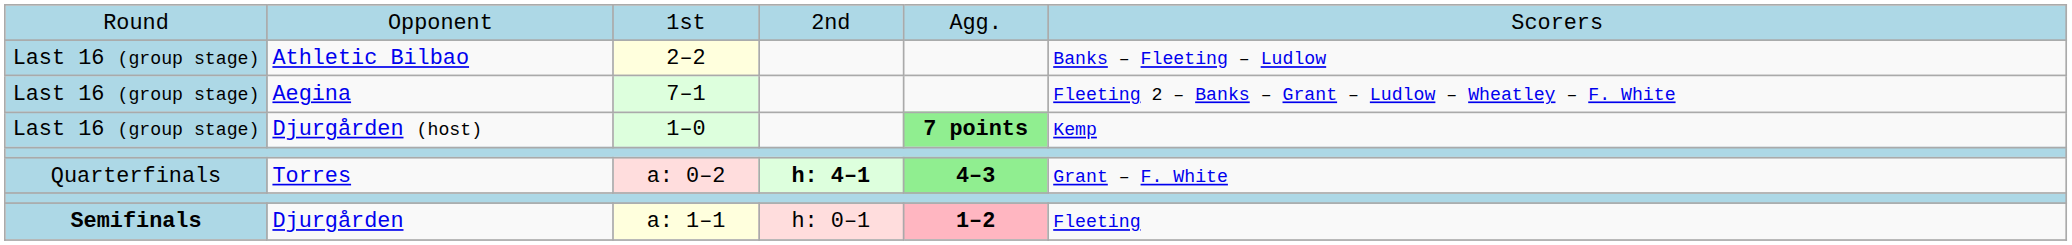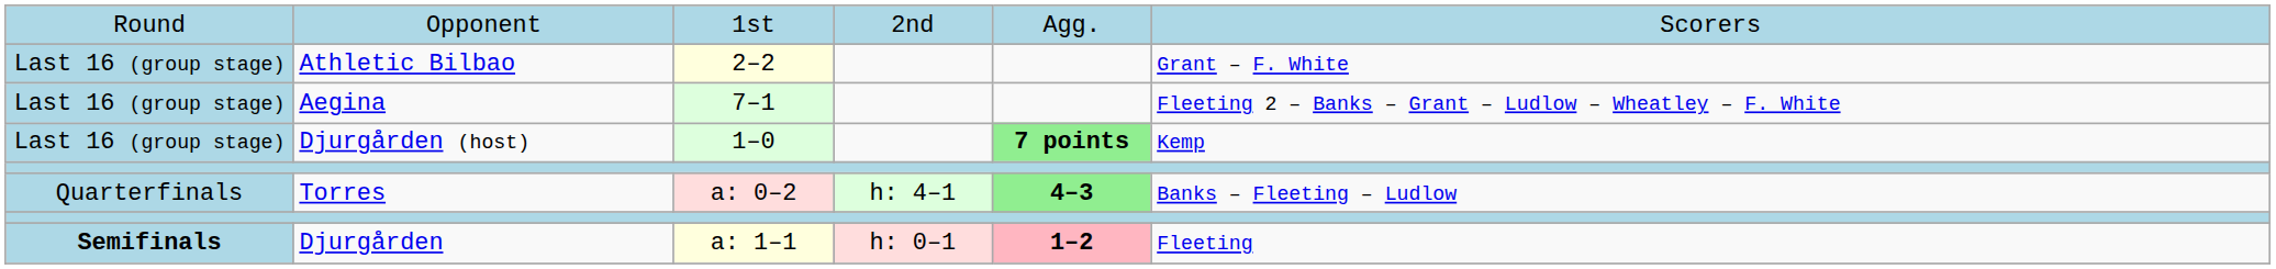Athletic Bilbao | column 6: Banks – Fleeting – Ludlow -> Grant – F. White
Torres | column 4: bold -> normal
Torres | column 6: Grant – F. White -> Banks – Fleeting – Ludlow
